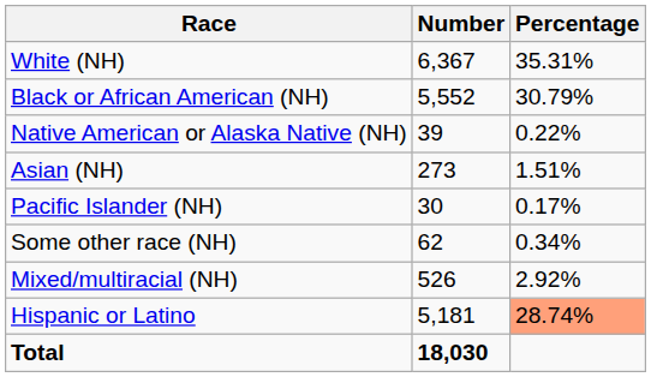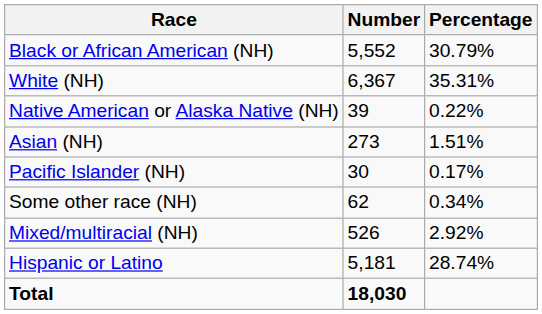rows swapped: White (NH) <-> Black or African American (NH)
Hispanic or Latino | Percentage: lightsalmon background -> no background
